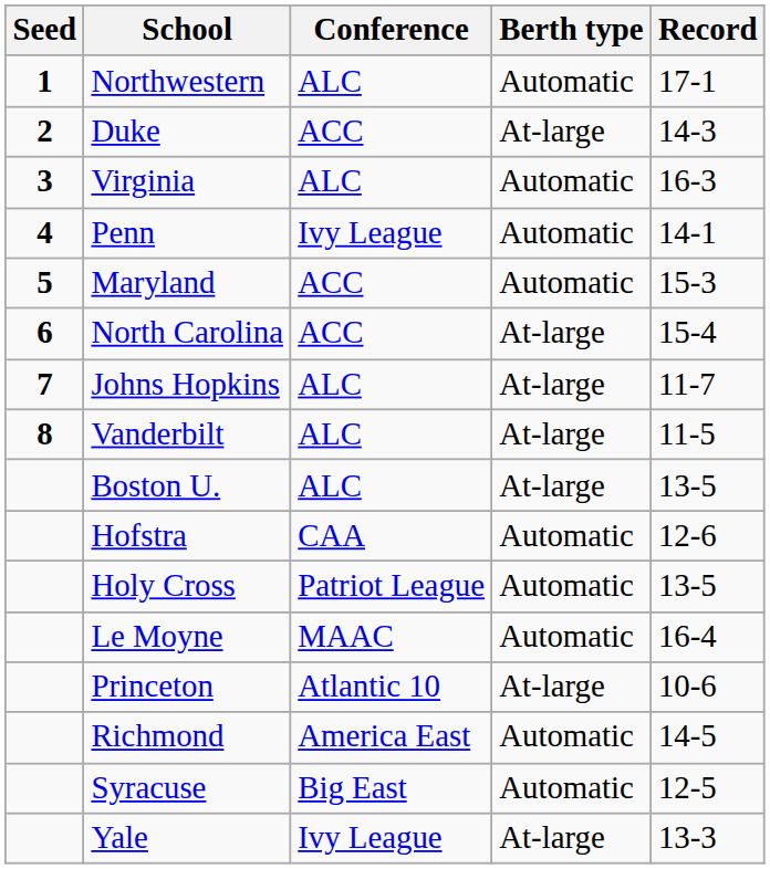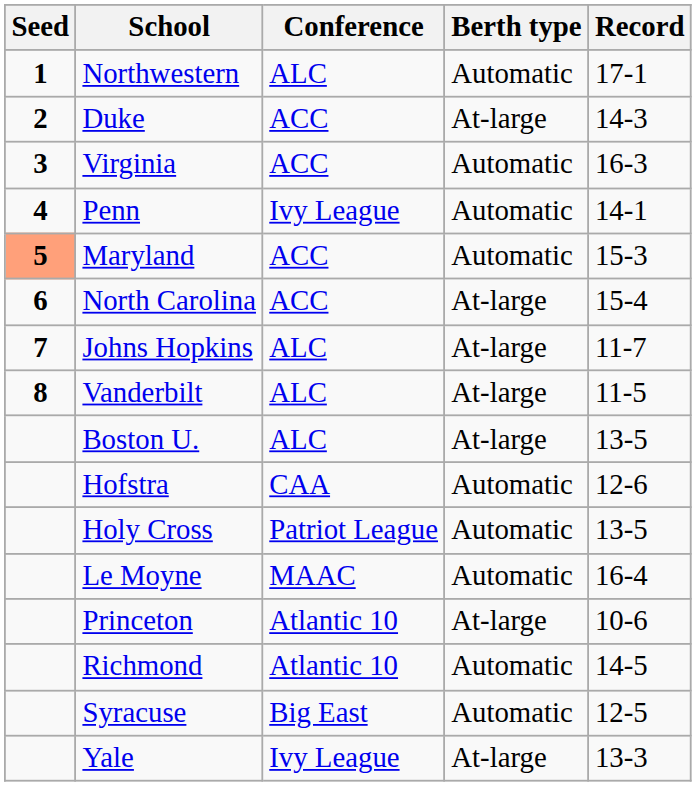Virginia | Conference: ALC -> ACC
Maryland | Seed: no background -> lightsalmon background
Richmond | Conference: America East -> Atlantic 10
